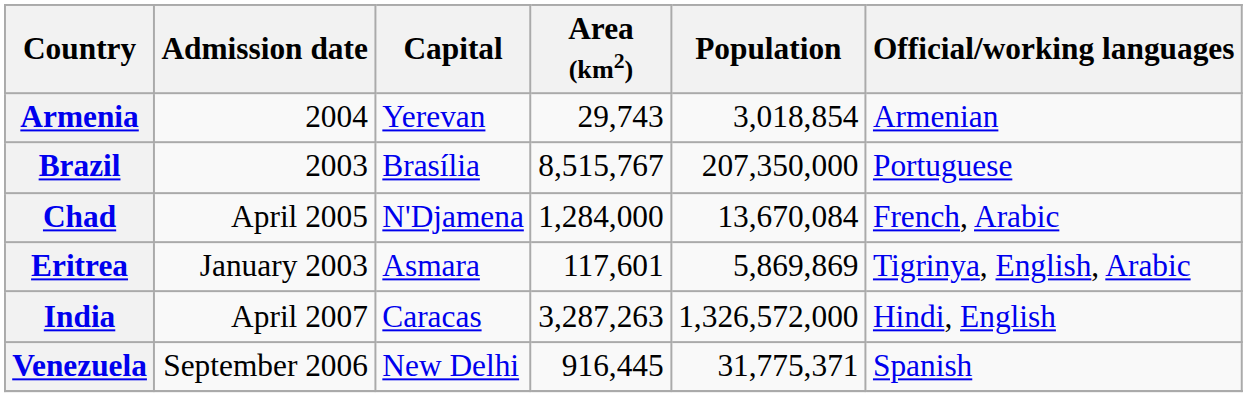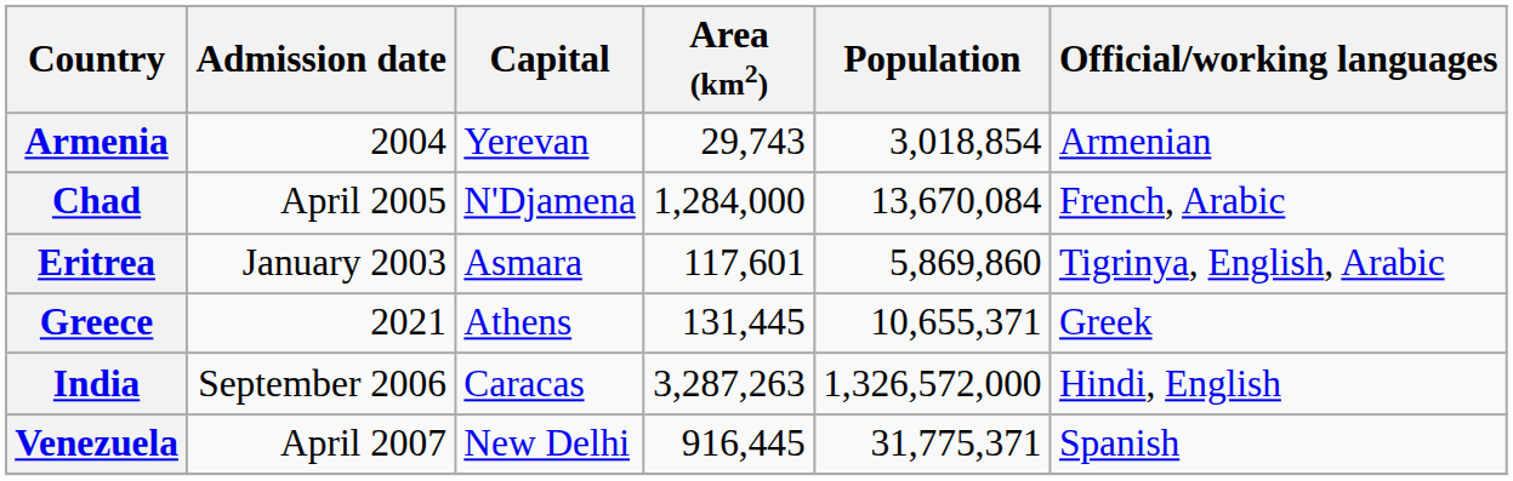- row: Brazil | 2003 | Brasília | 8,515,767 | 207,350,000 | Portuguese
Eritrea | Population: 5,869,869 -> 5,869,860
+ row: Greece | 2021 | Athens | 131,445 | 10,655,371 | Greek
India | Admission date: April 2007 -> September 2006
Venezuela | Admission date: September 2006 -> April 2007
